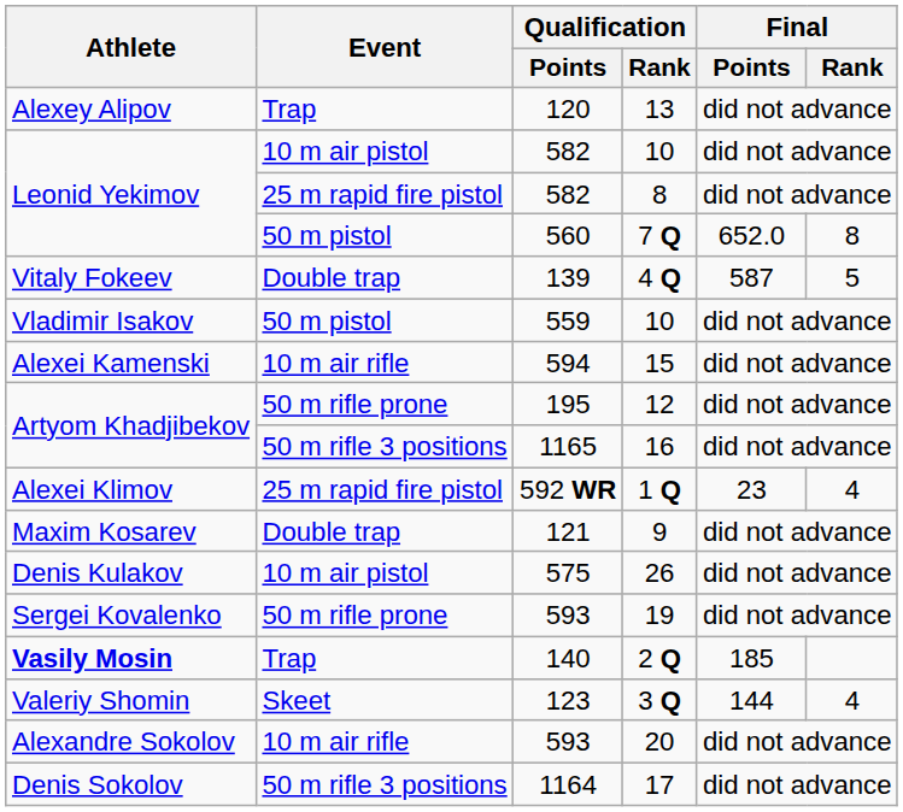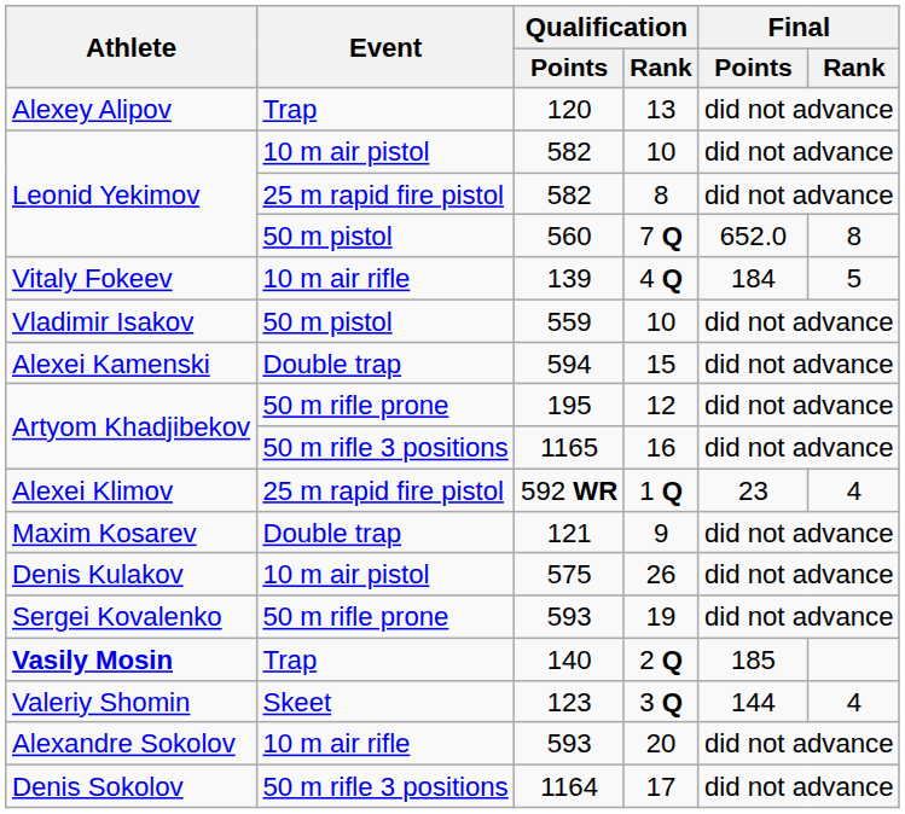4 Q | Event: Double trap -> 10 m air rifle
4 Q | Final / Points: 587 -> 184
15 | Event: 10 m air rifle -> Double trap
